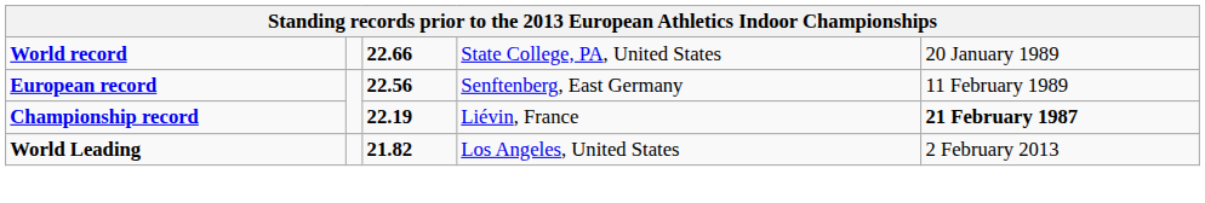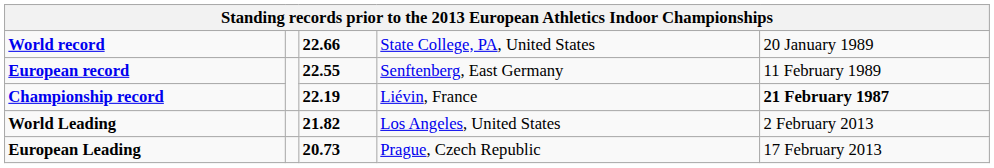European record | column 3: 22.56 -> 22.55
+ row: European Leading | 20.73 | Prague, Czech Republic | 17 February 2013
